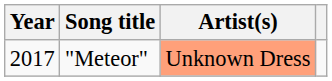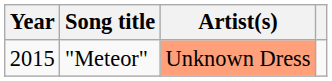"Meteor" | Year: 2017 -> 2015
